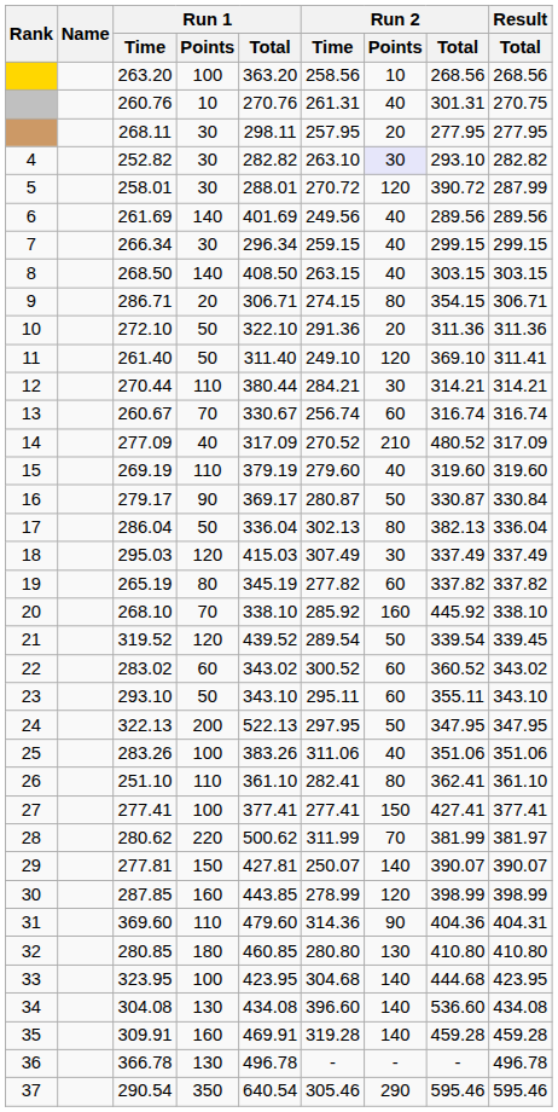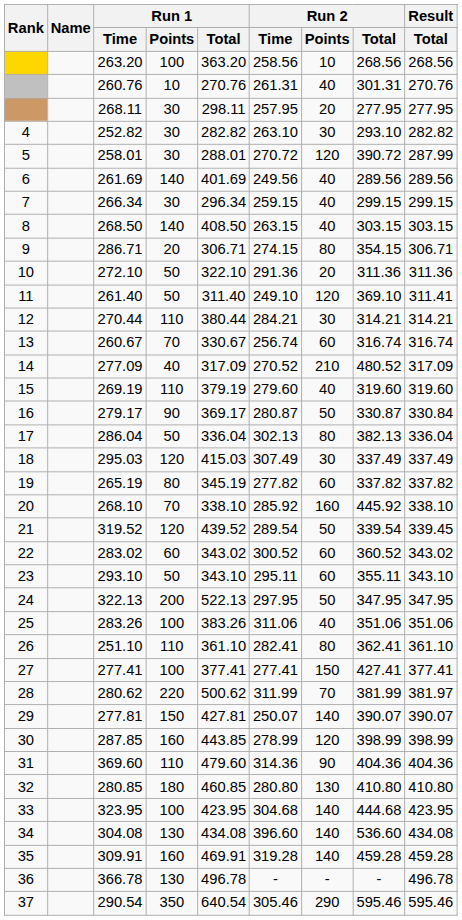260.76 | Result / Total: 270.75 -> 270.76
252.82 | Run 2 / Points: lavender background -> no background
369.60 | Result / Total: 404.31 -> 404.36
